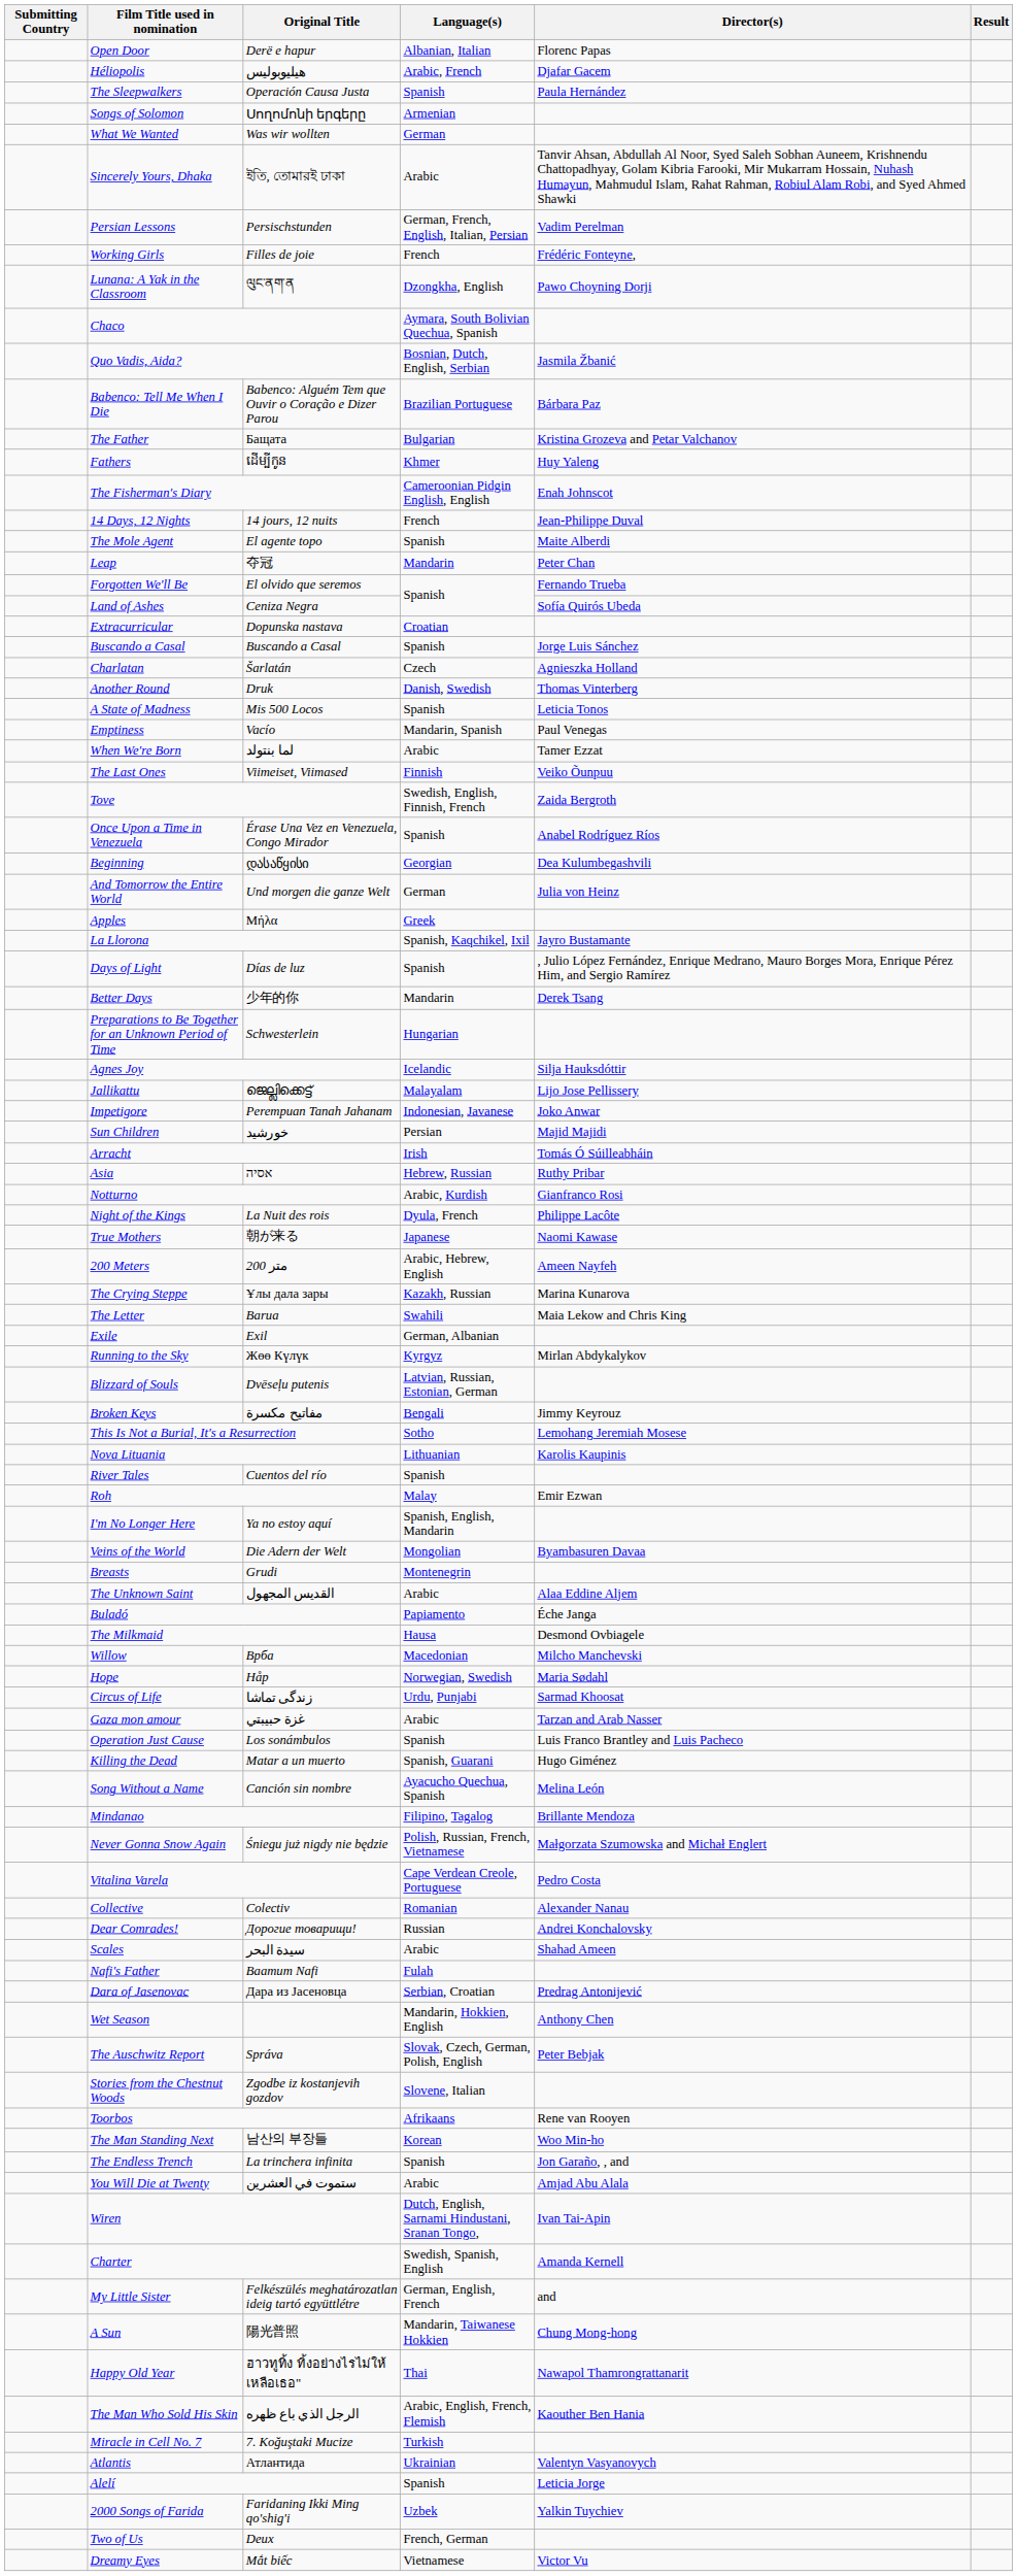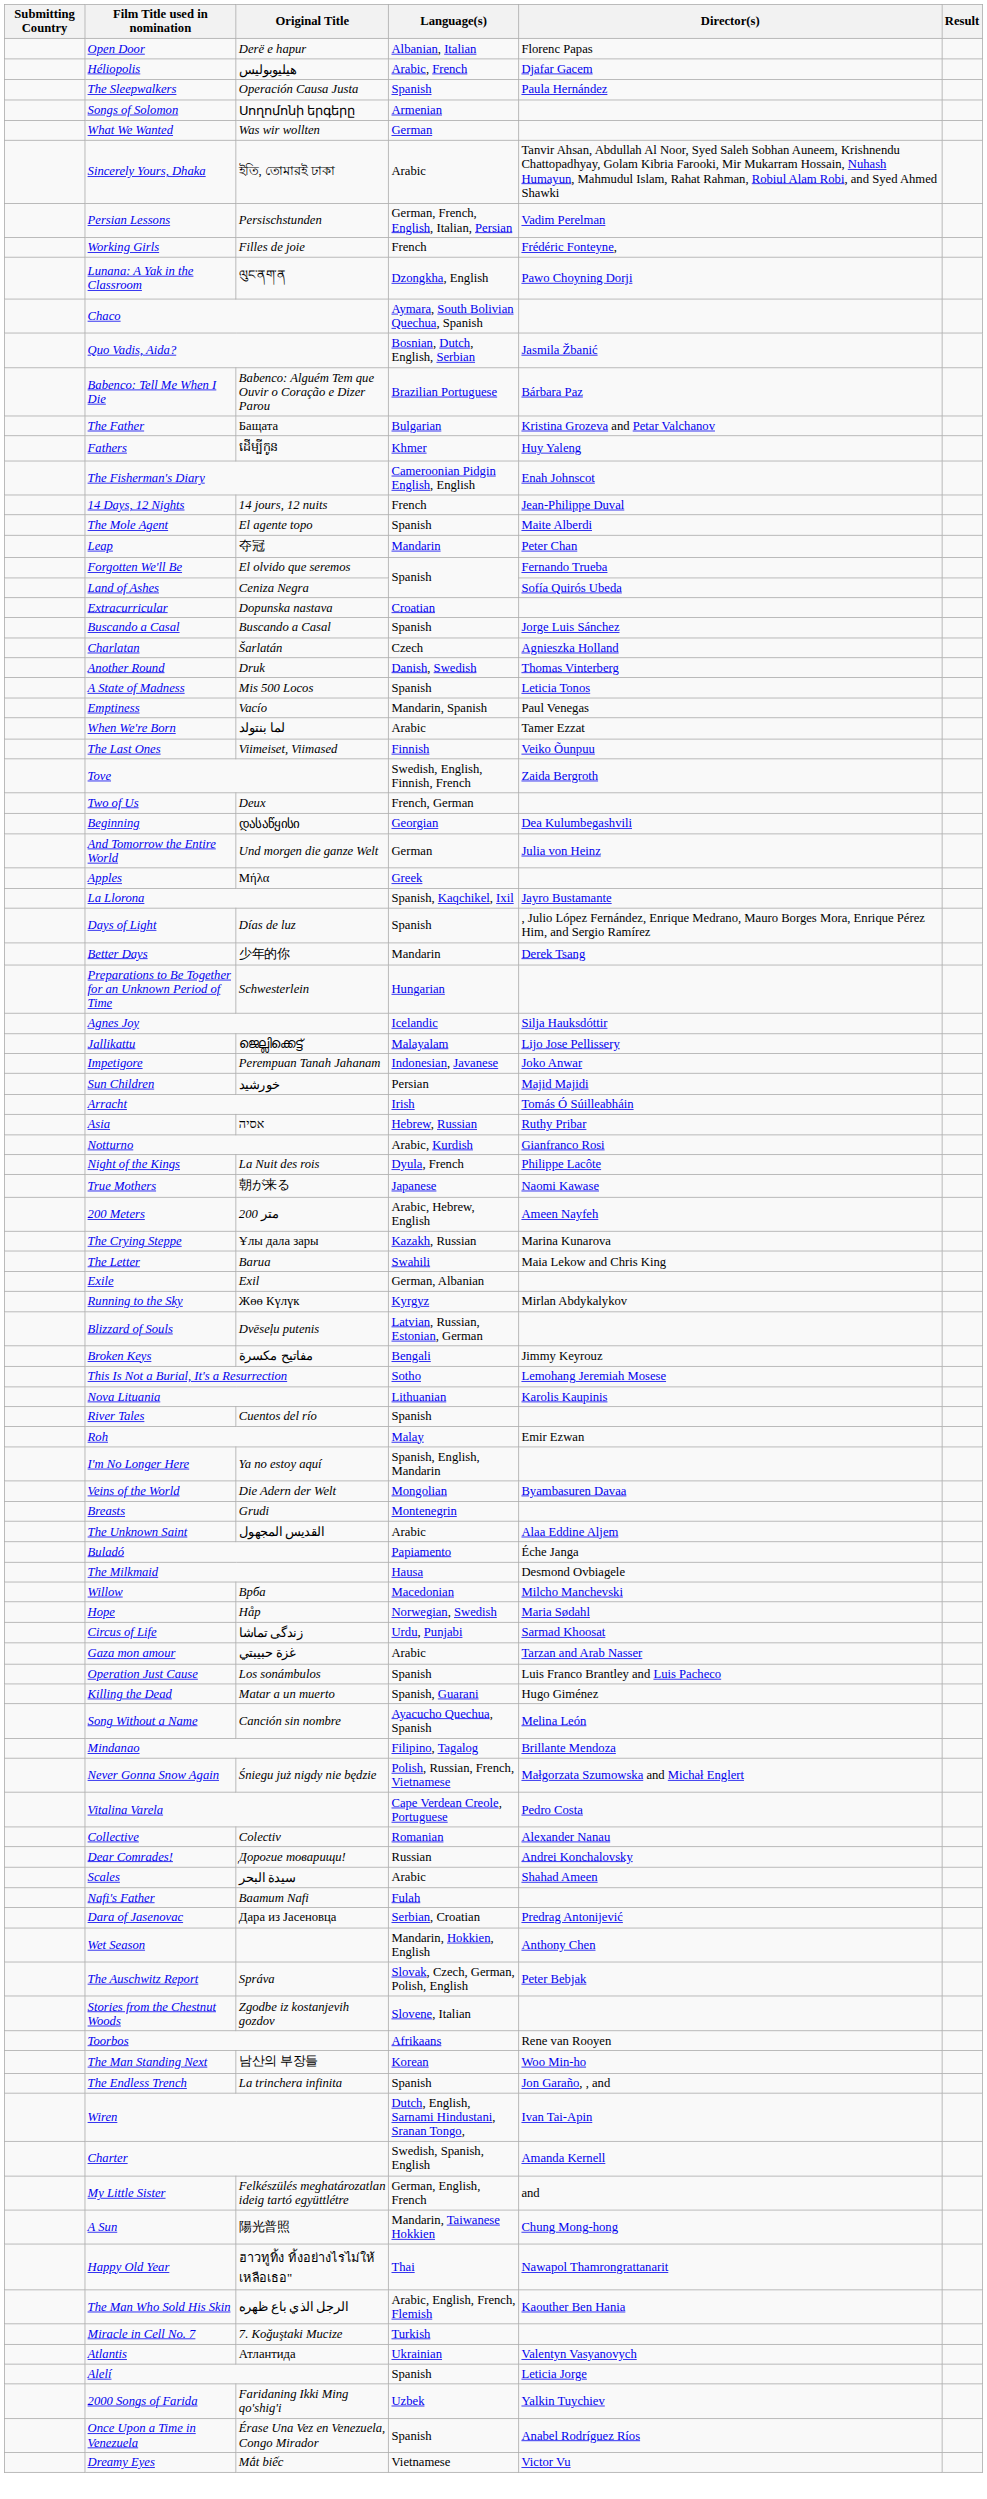rows swapped: Two of Us <-> Once Upon a Time in Venezuela
- row: You Will Die at Twenty | ستموت في العشرين | Arabic | Amjad Abu Alala
